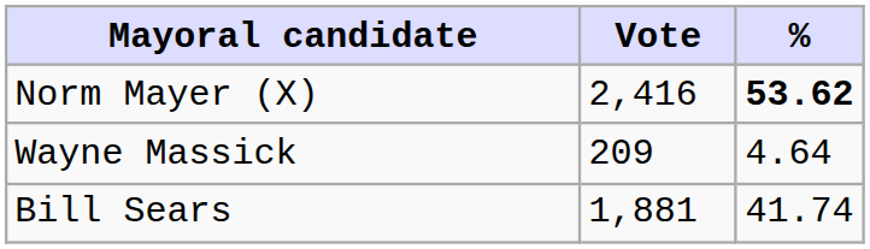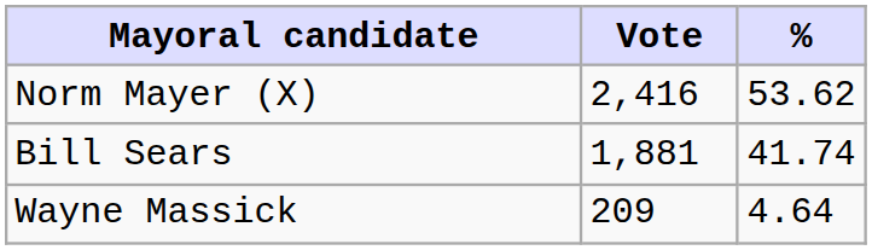Norm Mayer (X) | %: bold -> normal
rows swapped: Bill Sears <-> Wayne Massick
